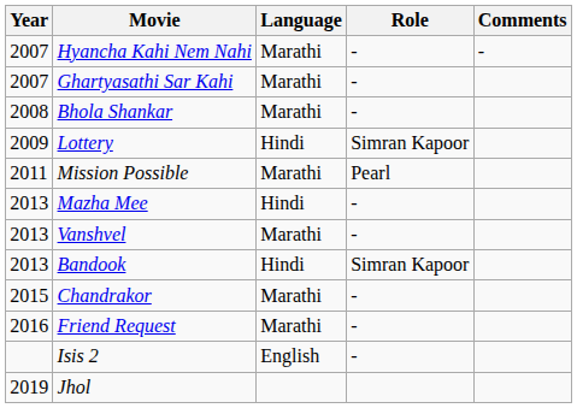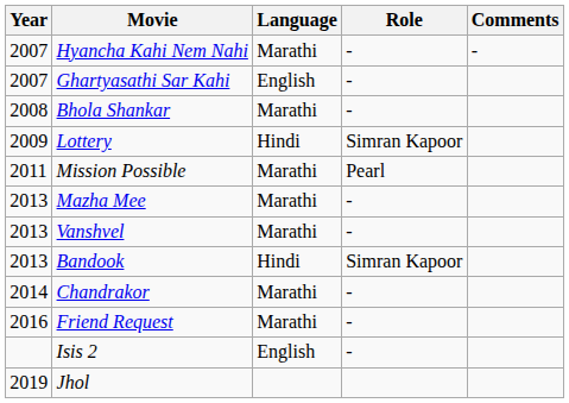Ghartyasathi Sar Kahi | Language: Marathi -> English
Mazha Mee | Language: Hindi -> Marathi
Chandrakor | Year: 2015 -> 2014
